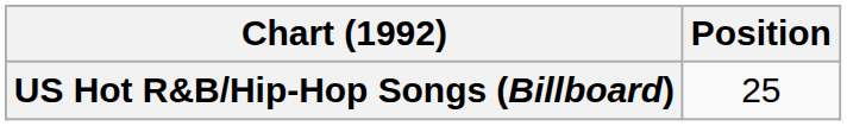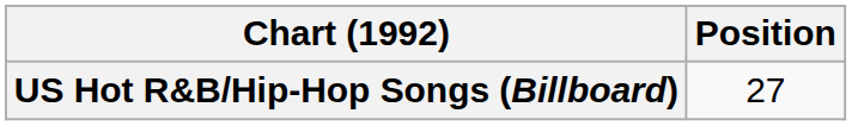US Hot R&B/Hip-Hop Songs (Billboard) | Position: 25 -> 27
